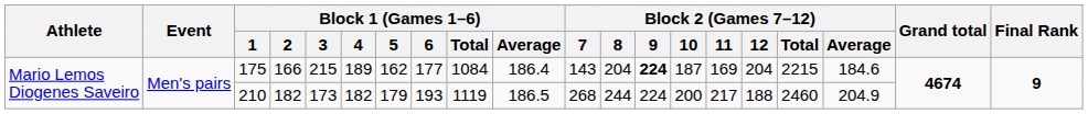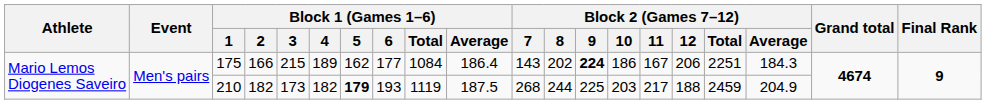175 | Block 2 (Games 7–12) / 8: 204 -> 202
175 | Block 2 (Games 7–12) / 10: 187 -> 186
175 | Block 2 (Games 7–12) / 11: 169 -> 167
175 | Block 2 (Games 7–12) / 12: 204 -> 206
175 | Block 2 (Games 7–12) / Total: 2215 -> 2251
175 | Block 2 (Games 7–12) / Average: 184.6 -> 184.3
210 | Block 1 (Games 1–6) / 5: normal -> bold
210 | Block 1 (Games 1–6) / Average: 186.5 -> 187.5
210 | Block 2 (Games 7–12) / 9: 224 -> 225
210 | Block 2 (Games 7–12) / 10: 200 -> 203
210 | Block 2 (Games 7–12) / Total: 2460 -> 2459
